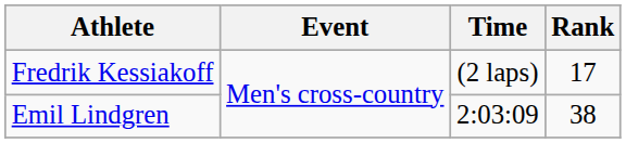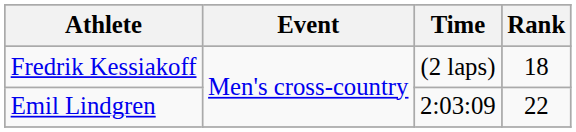Fredrik Kessiakoff | Rank: 17 -> 18
Emil Lindgren | Rank: 38 -> 22
